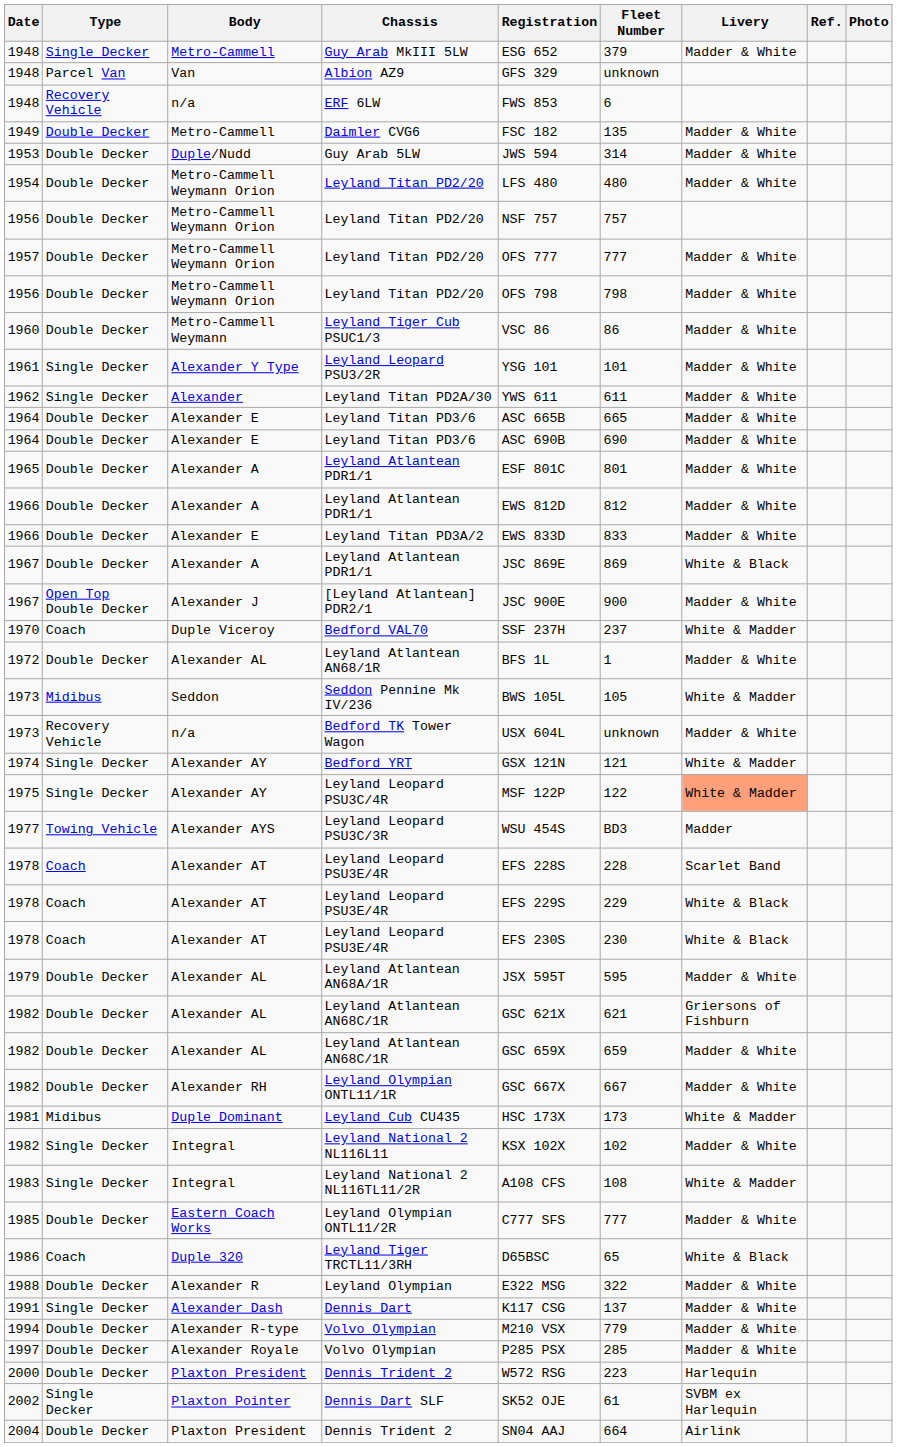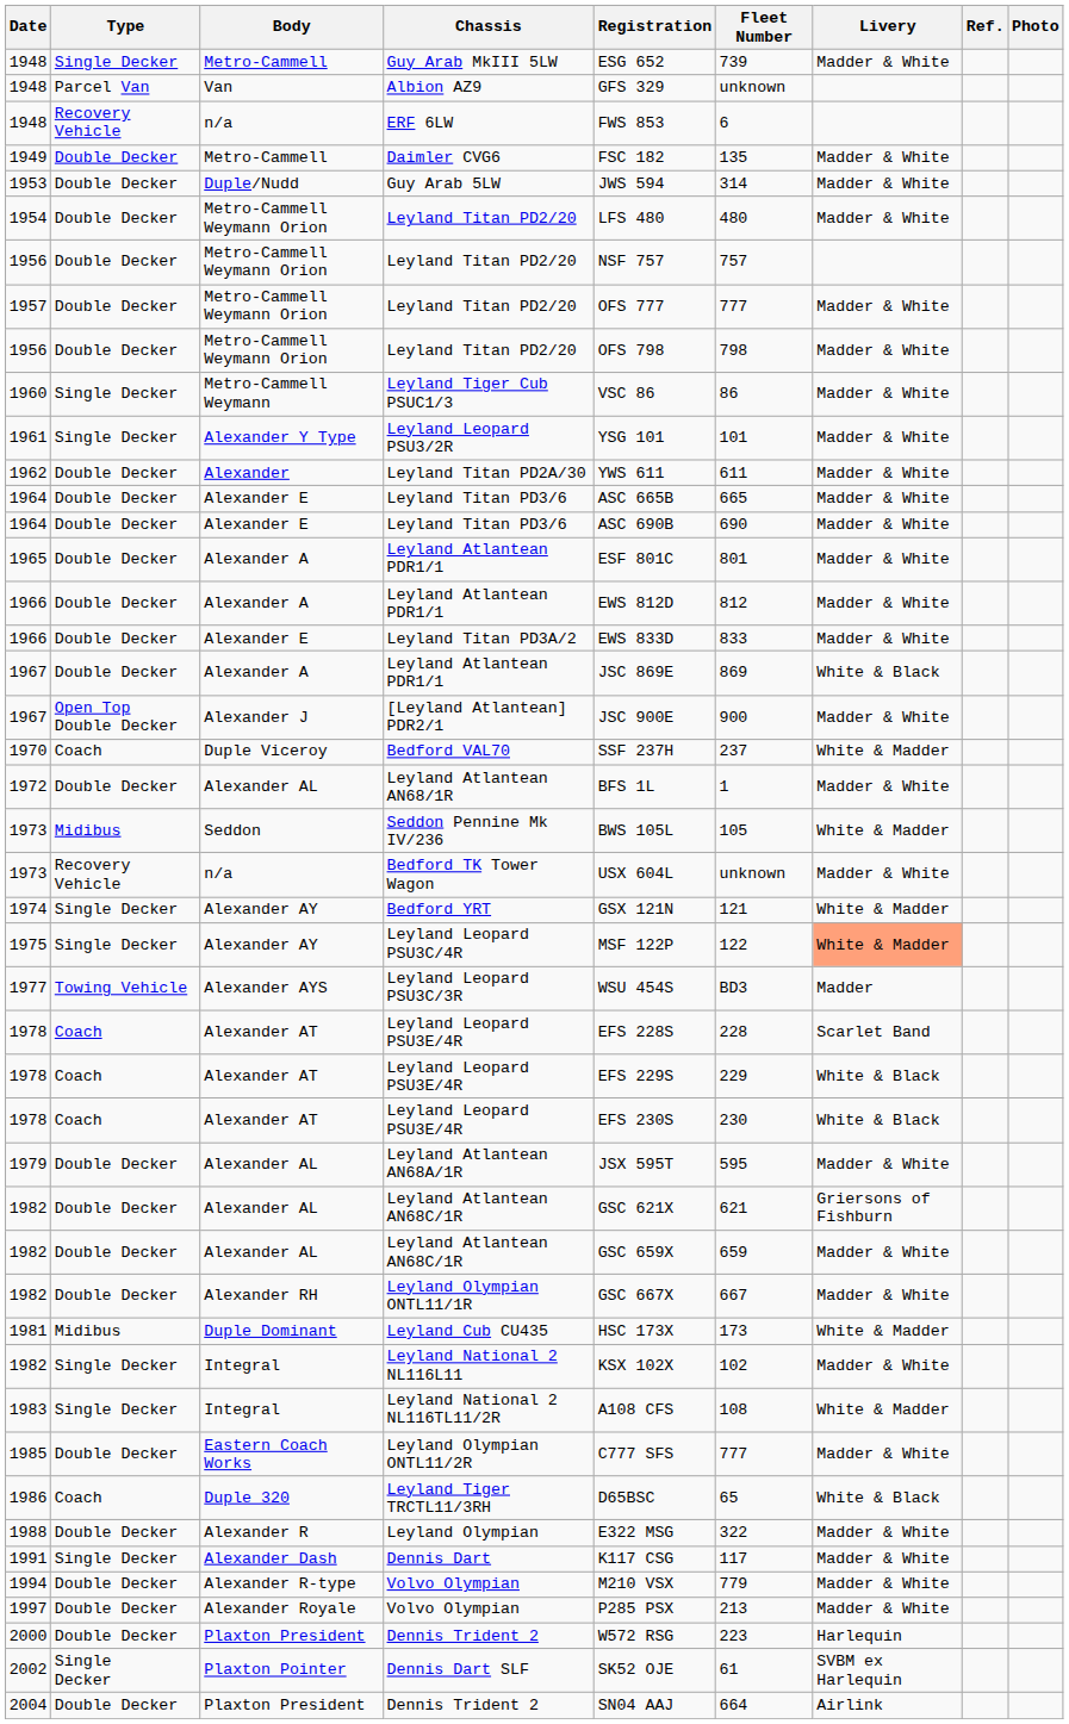Guy Arab MkIII 5LW | Fleet Number: 379 -> 739
Leyland Tiger Cub PSUC1/3 | Type: Double Decker -> Single Decker
Leyland Titan PD2A/30 | Type: Single Decker -> Double Decker
Dennis Dart | Fleet Number: 137 -> 117
1997 / Volvo Olympian | Fleet Number: 285 -> 213
